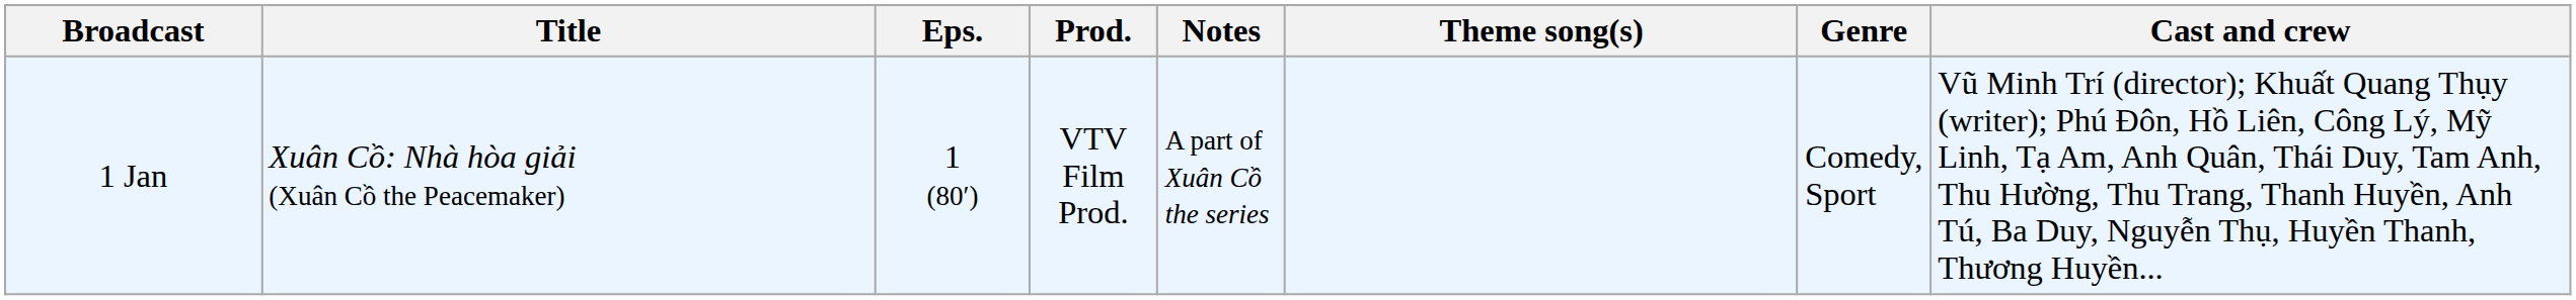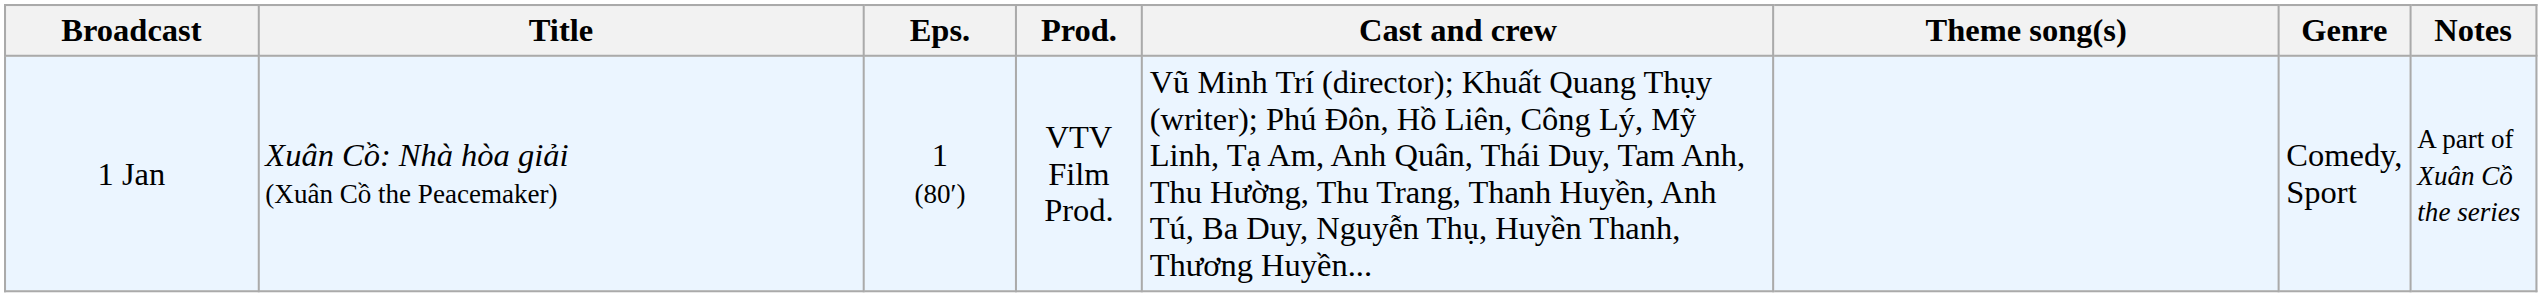columns swapped: Cast and crew <-> Notes
